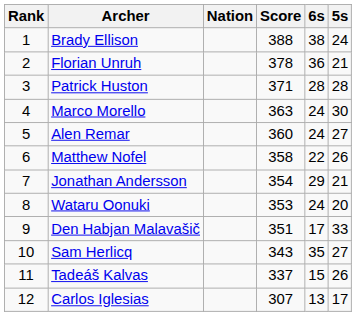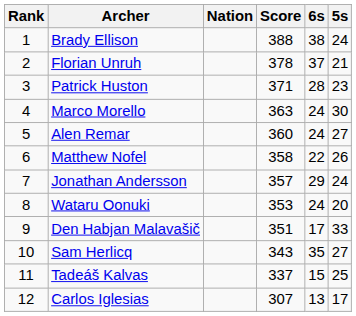Florian Unruh | 6s: 36 -> 37
Patrick Huston | 5s: 28 -> 23
Jonathan Andersson | Score: 354 -> 357
Jonathan Andersson | 5s: 21 -> 24
Tadeáš Kalvas | 5s: 26 -> 25
